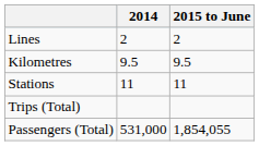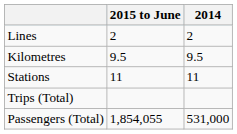columns swapped: 2014 <-> 2015 to June
